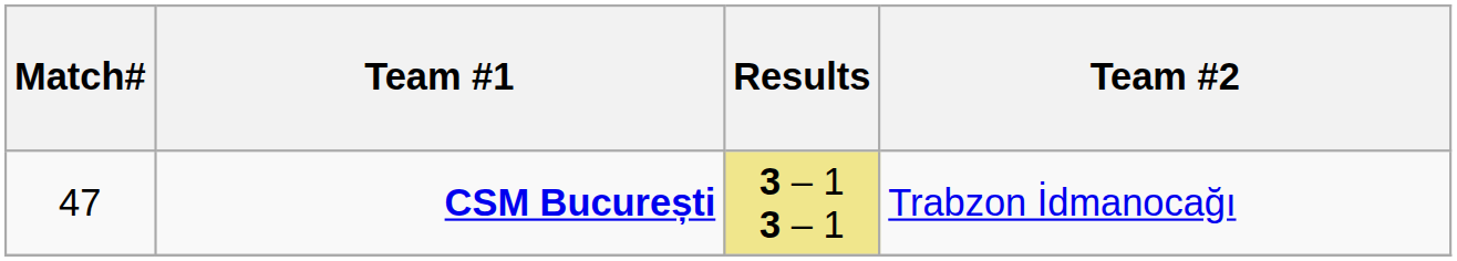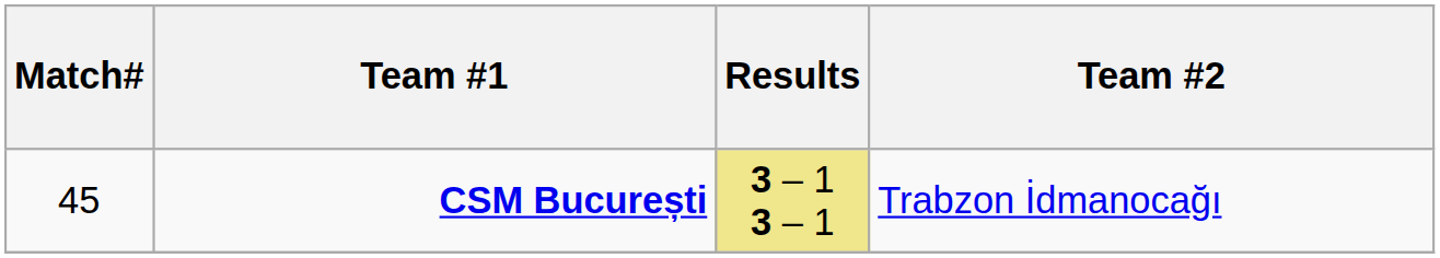CSM București | Match#: 47 -> 45
